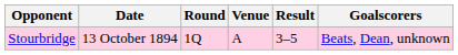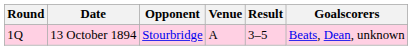columns swapped: Round <-> Opponent
